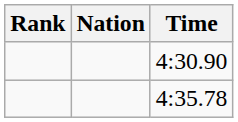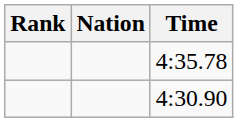rows swapped: 4:30.90 <-> 4:35.78
